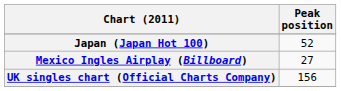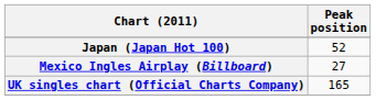UK singles chart (Official Charts Company) | Peak position: 156 -> 165
